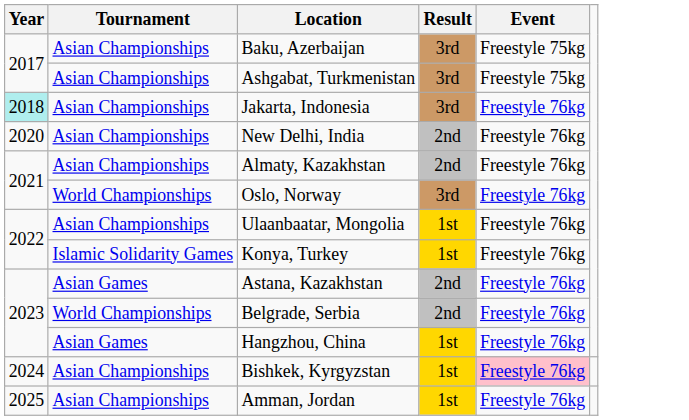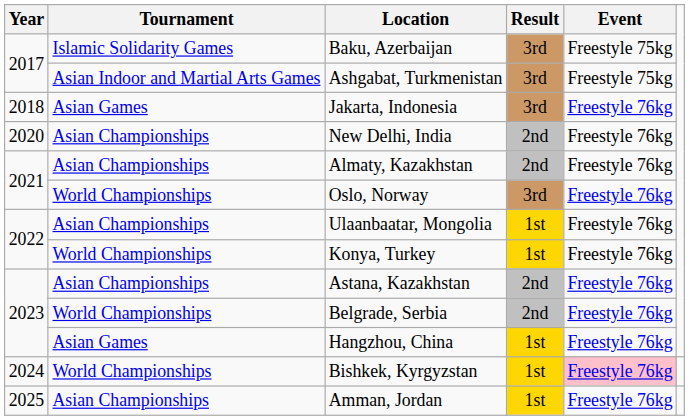Baku, Azerbaijan | Tournament: Asian Championships -> Islamic Solidarity Games
Ashgabat, Turkmenistan | Tournament: Asian Championships -> Asian Indoor and Martial Arts Games
Jakarta, Indonesia | Year: paleturquoise background -> no background
Jakarta, Indonesia | Tournament: Asian Championships -> Asian Games
Konya, Turkey | Tournament: Islamic Solidarity Games -> World Championships
Astana, Kazakhstan | Tournament: Asian Games -> Asian Championships
Bishkek, Kyrgyzstan | Tournament: Asian Championships -> World Championships
